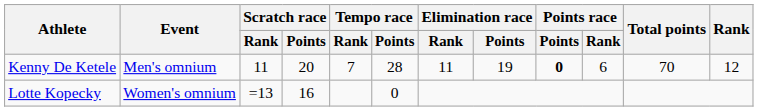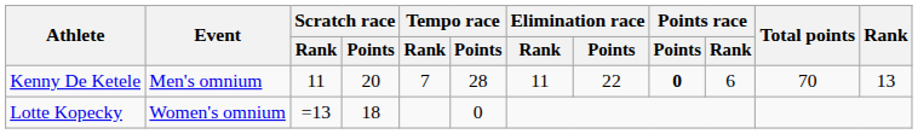Kenny De Ketele | Elimination race / Points: 19 -> 22
Kenny De Ketele | Rank: 12 -> 13
Lotte Kopecky | Scratch race / Points: 16 -> 18
